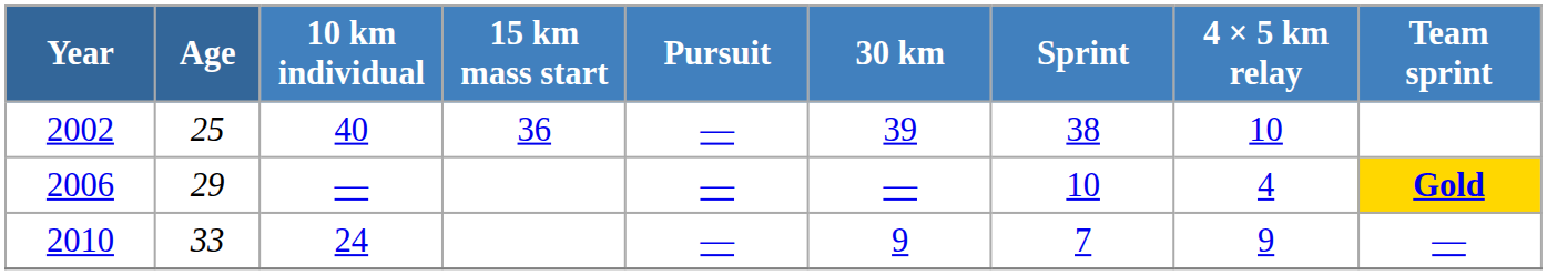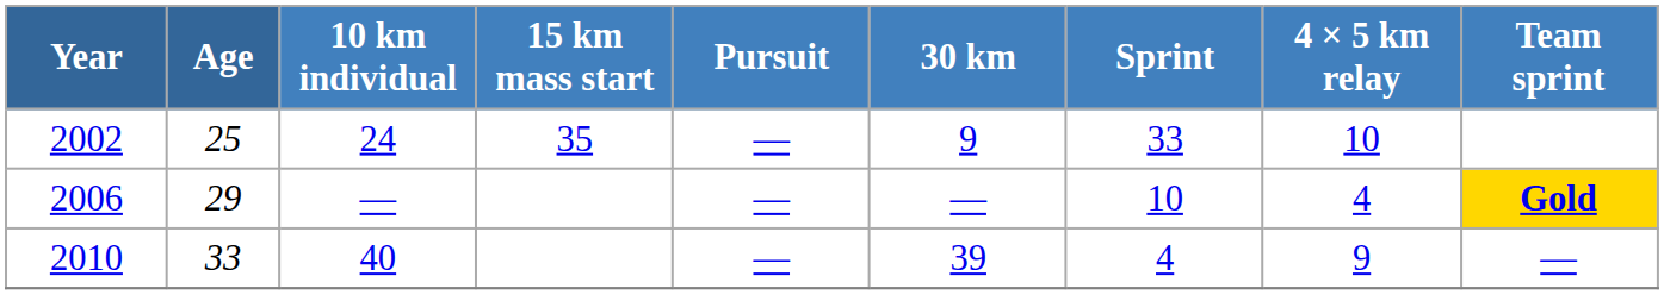2002 | 10 km individual: 40 -> 24
2002 | 15 km mass start: 36 -> 35
2002 | 30 km: 39 -> 9
2002 | Sprint: 38 -> 33
2010 | 10 km individual: 24 -> 40
2010 | 30 km: 9 -> 39
2010 | Sprint: 7 -> 4
